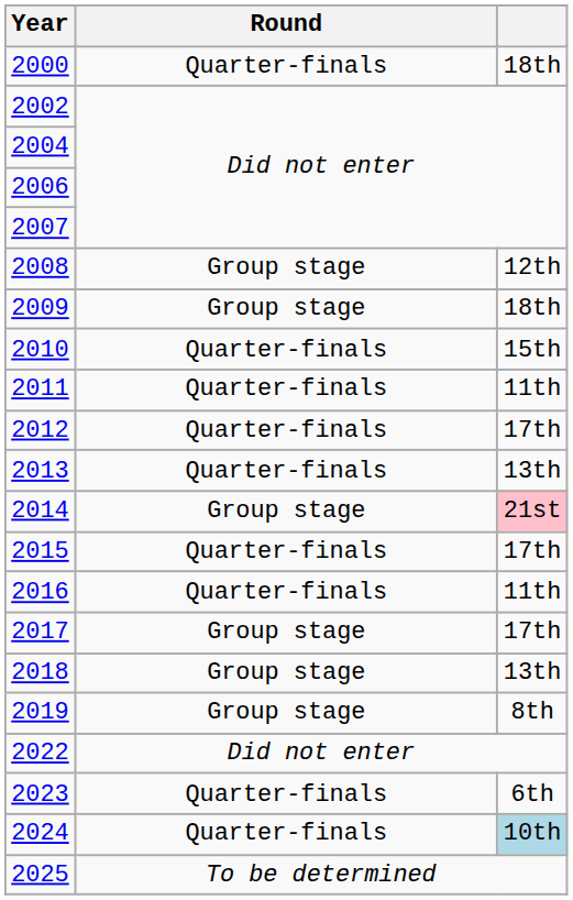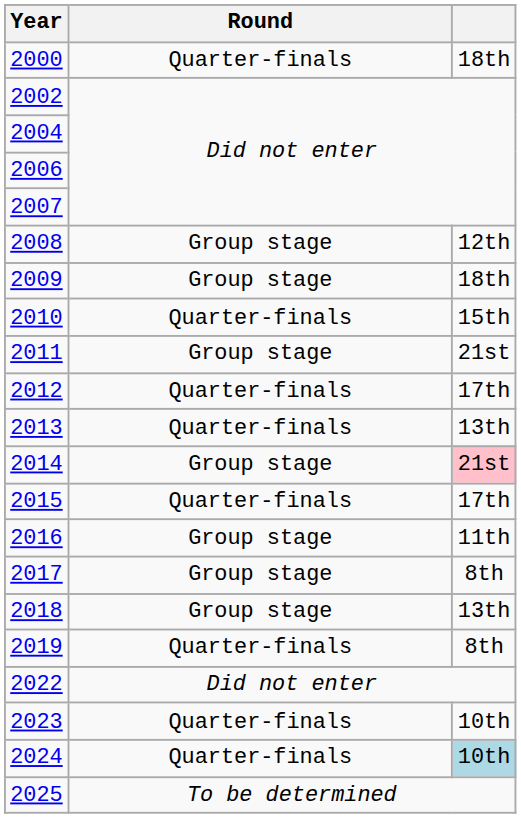2011 | Round: Quarter-finals -> Group stage
2011 | column 3: 11th -> 21st
2016 | Round: Quarter-finals -> Group stage
2017 | column 3: 17th -> 8th
2019 | Round: Group stage -> Quarter-finals
2023 | column 3: 6th -> 10th
